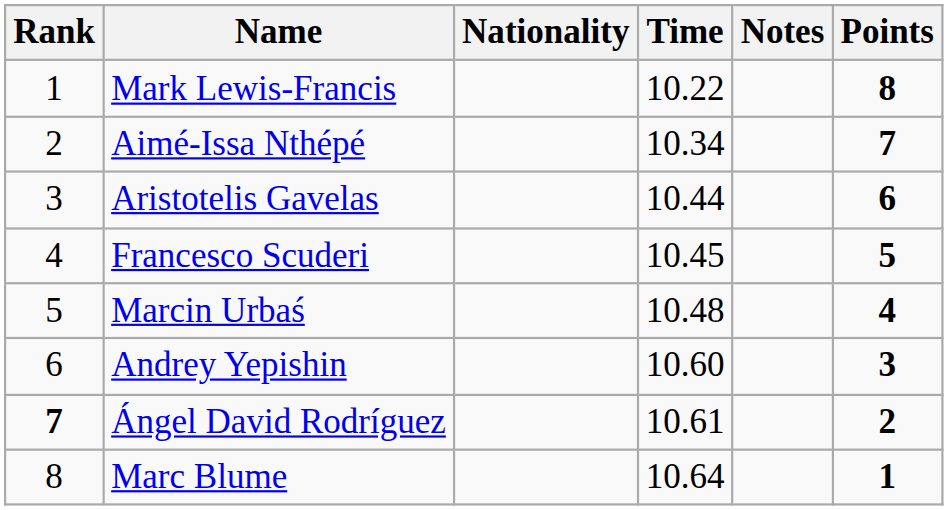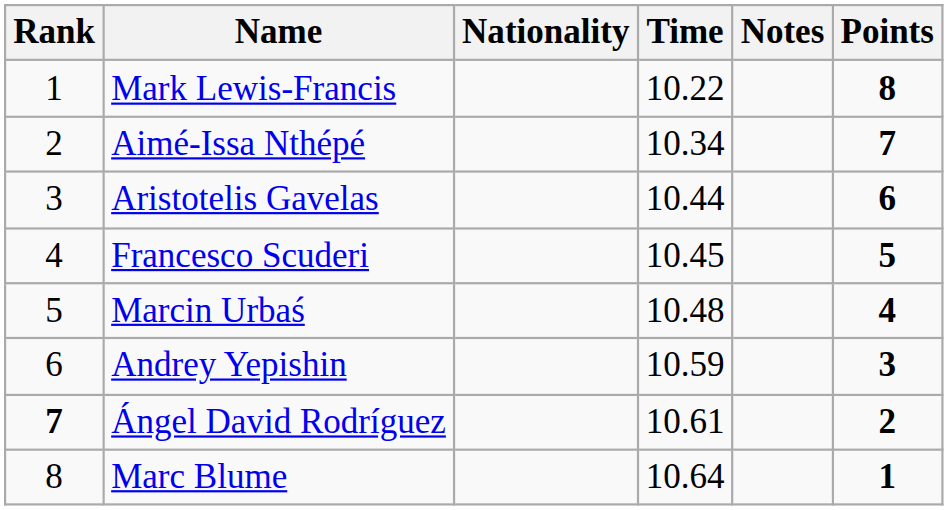Andrey Yepishin | Time: 10.60 -> 10.59
